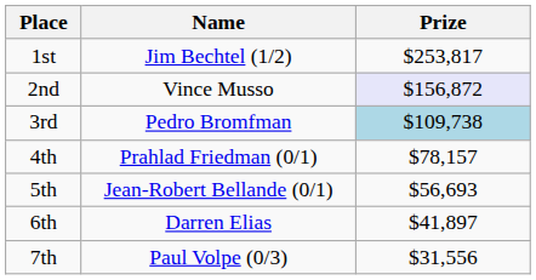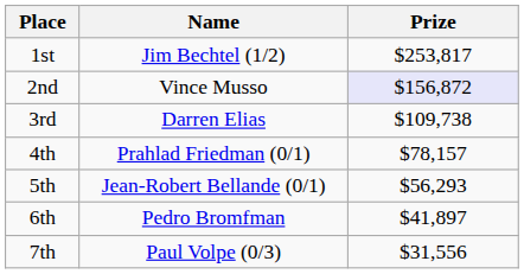3rd | Name: Pedro Bromfman -> Darren Elias
3rd | Prize: lightblue background -> no background
5th | Prize: $56,693 -> $56,293
6th | Name: Darren Elias -> Pedro Bromfman
